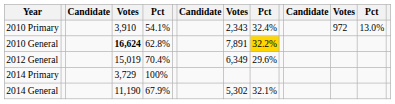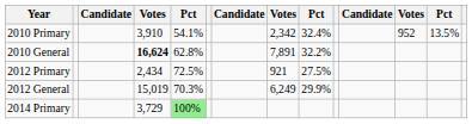2010 Primary | column 8: 2,343 -> 2,342
2010 Primary | column 12: 972 -> 952
2010 Primary | column 13: 13.0% -> 13.5%
2010 General | column 9: gold background -> no background
+ row: 2012 Primary | 2,434 | 72.5% | 921 | 27.5%
2012 General | column 5: 70.4% -> 70.3%
2012 General | column 8: 6,349 -> 6,249
2012 General | column 9: 29.6% -> 29.9%
2014 Primary | column 5: no background -> lightgreen background
- row: 2014 General | 11,190 | 67.9% | 5,302 | 32.1%
